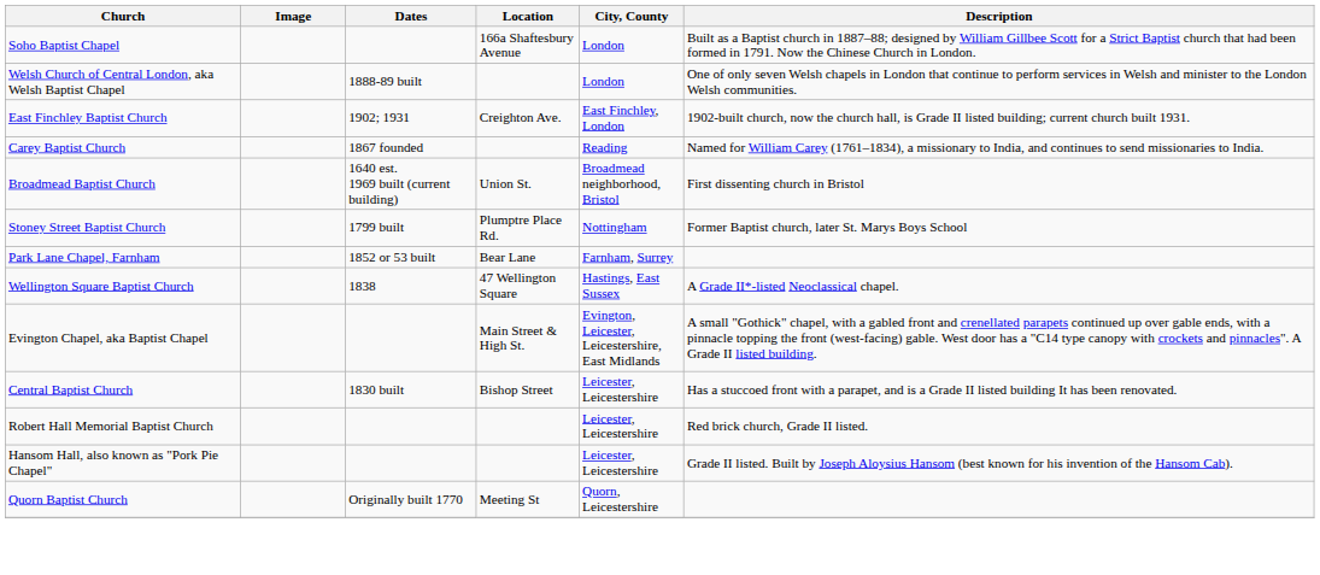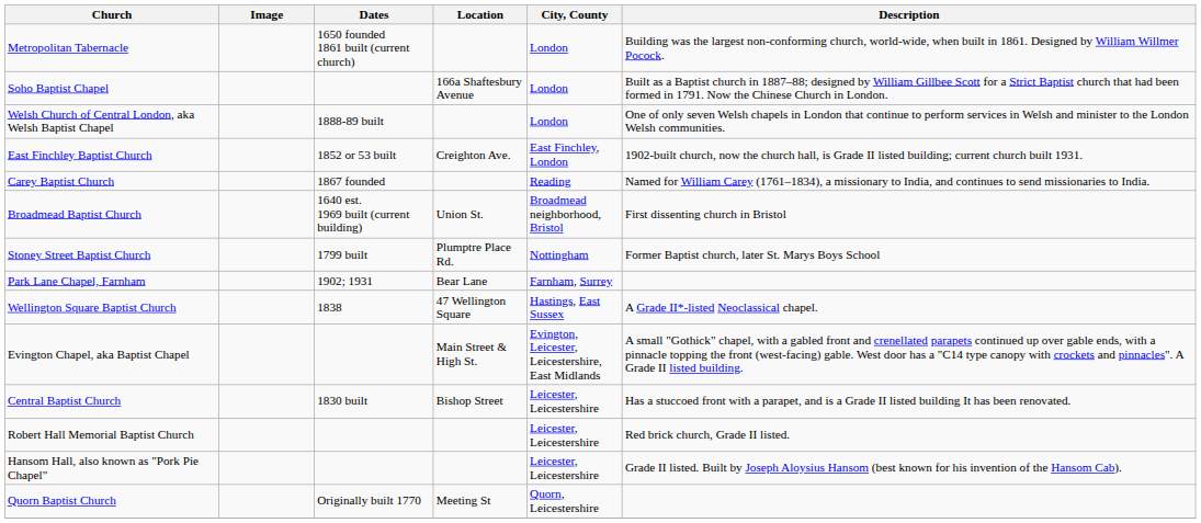+ row: Metropolitan Tabernacle | 1650 founded 1861 built (current church) | London | Building was the largest non-conforming church, world-wide, when built in 1861. Designed by William Willmer Pocock.
East Finchley Baptist Church | Dates: 1902; 1931 -> 1852 or 53 built
Park Lane Chapel, Farnham | Dates: 1852 or 53 built -> 1902; 1931
